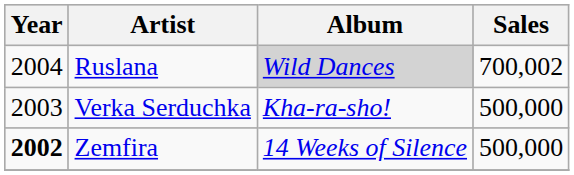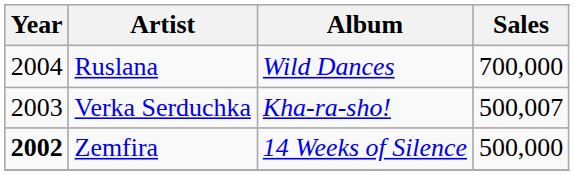Ruslana | Album: lightgrey background -> no background
Ruslana | Sales: 700,002 -> 700,000
Verka Serduchka | Sales: 500,000 -> 500,007
